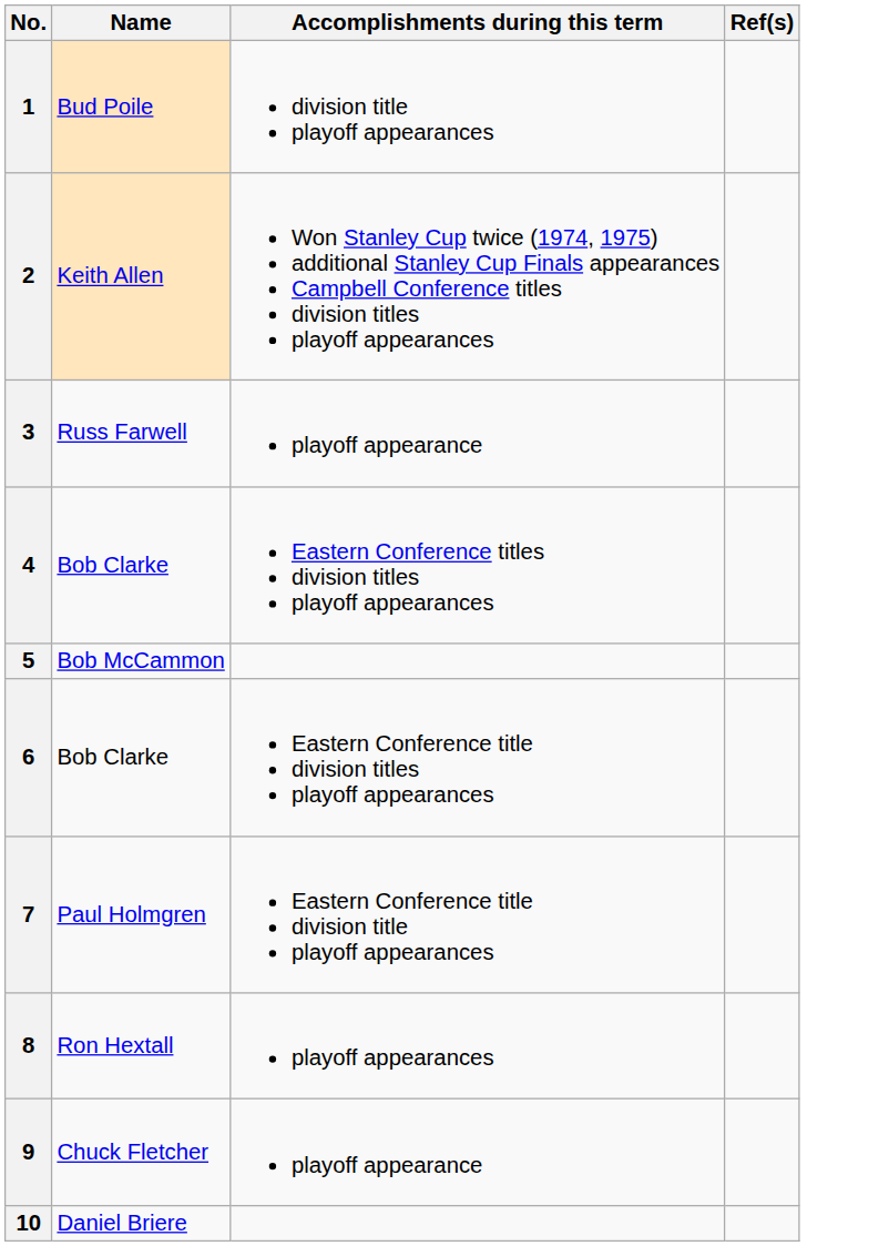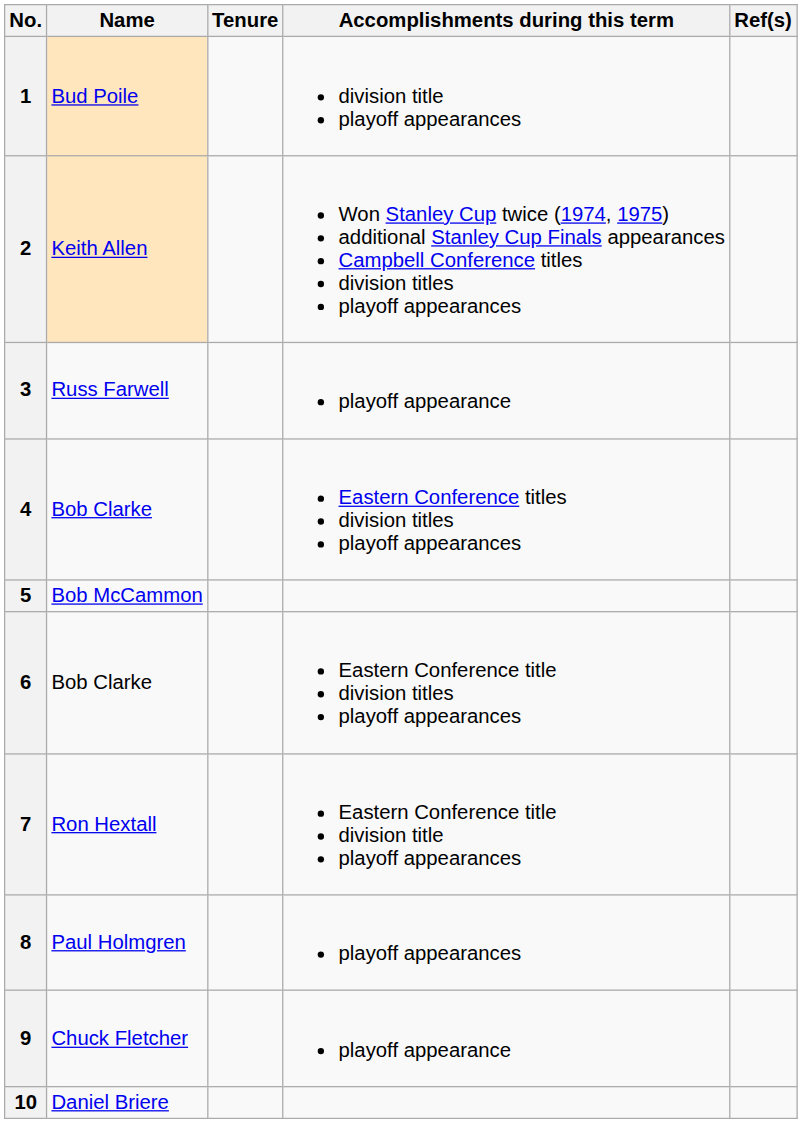+ column: Tenure
7 | Name: Paul Holmgren -> Ron Hextall
8 | Name: Ron Hextall -> Paul Holmgren
